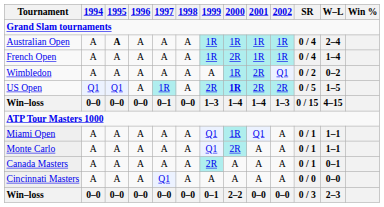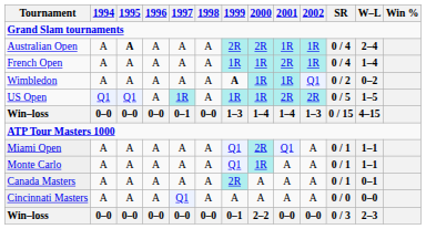Australian Open | 1999: 1R -> 2R
Australian Open | 2000: 1R -> 2R
French Open | 2000: 2R -> 1R
French Open | 2001: 1R -> 2R
Wimbledon | 1999: normal -> bold
Wimbledon | 2001: 2R -> 1R
US Open | 1999: 2R -> 1R
US Open | 2000: bold -> normal
Miami Open | 2000: 1R -> 2R
Monte Carlo | 2000: 2R -> 1R
